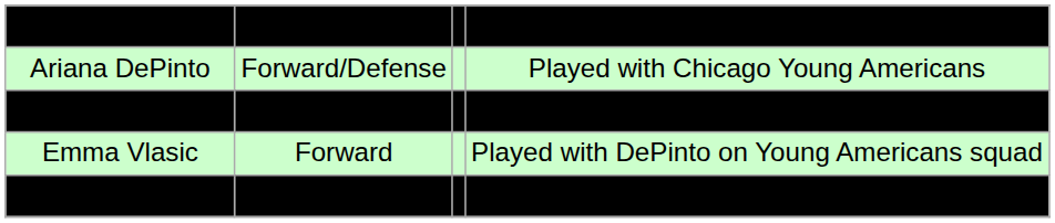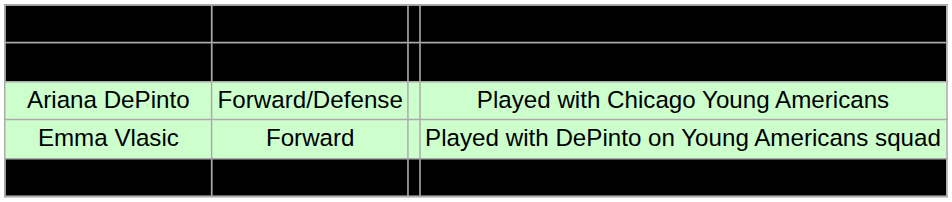Jordan Chancellor | column 4: normal -> bold
rows swapped: Ariana DePinto <-> Kyra O'Brien
